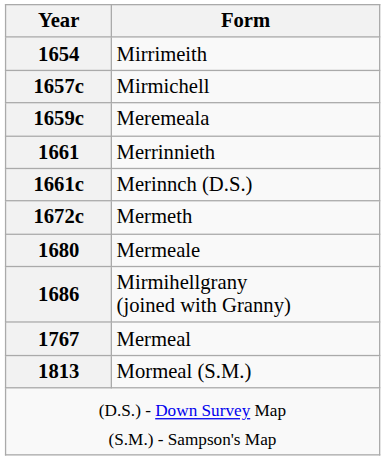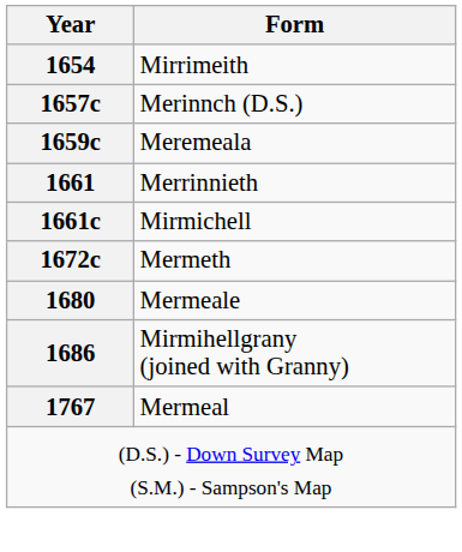1657c | Form: Mirmichell -> Merinnch (D.S.)
1661c | Form: Merinnch (D.S.) -> Mirmichell
- row: 1813 | Mormeal (S.M.)
